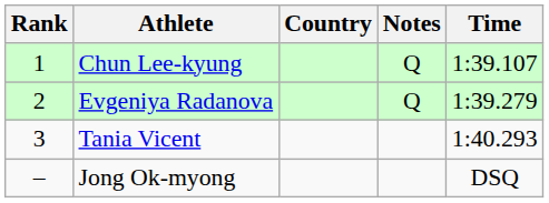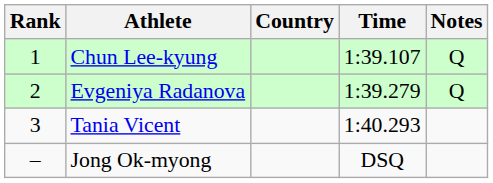columns swapped: Time <-> Notes
